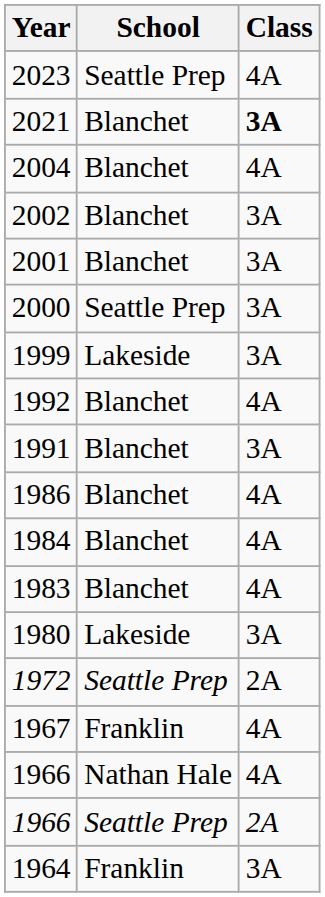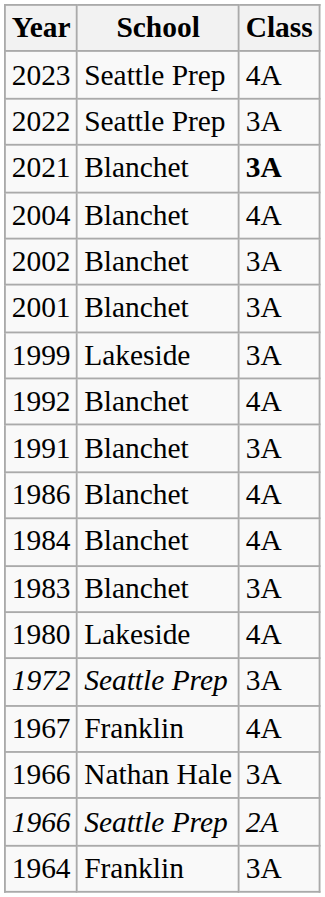+ row: 2022 | Seattle Prep | 3A
- row: 2000 | Seattle Prep | 3A
1983 | Class: 4A -> 3A
1980 | Class: 3A -> 4A
1972 | Class: 2A -> 3A
1966 / Nathan Hale | Class: 4A -> 3A
